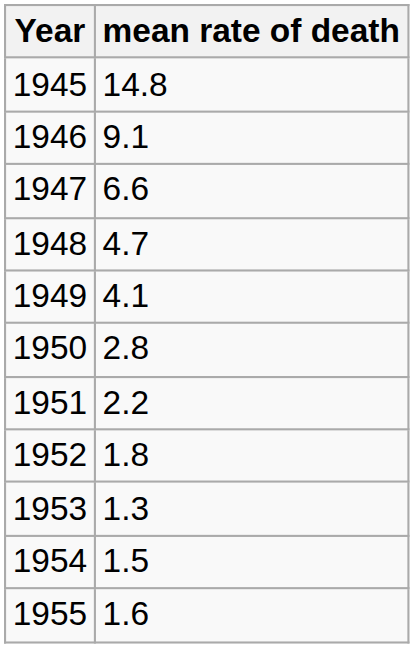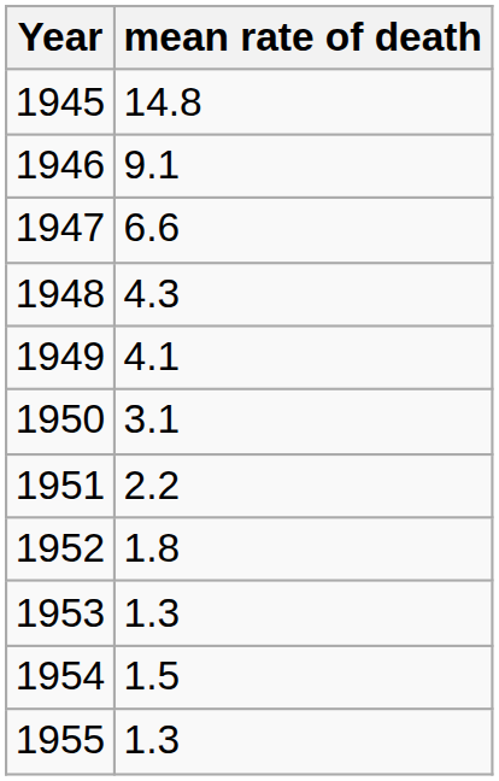1948 | mean rate of death: 4.7 -> 4.3
1950 | mean rate of death: 2.8 -> 3.1
1955 | mean rate of death: 1.6 -> 1.3
